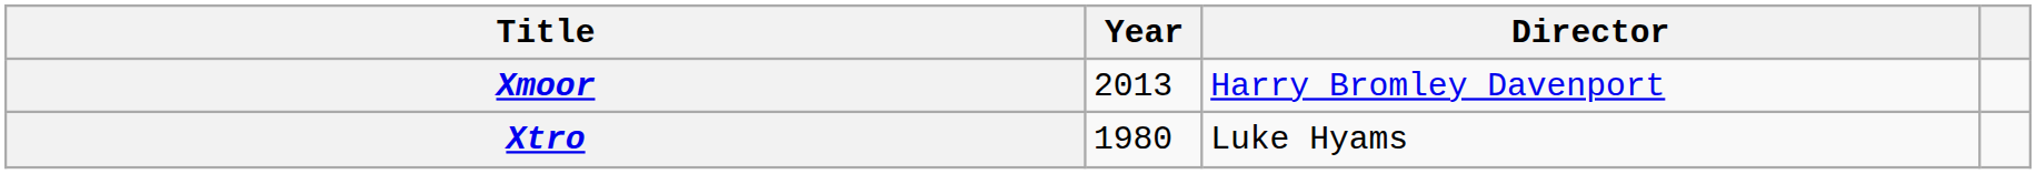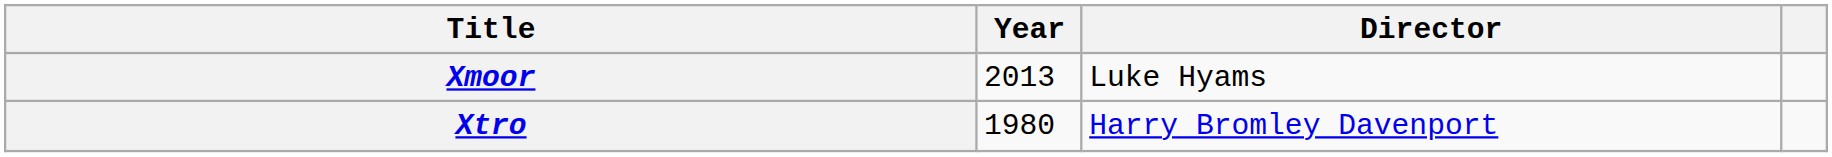Xmoor | Director: Harry Bromley Davenport -> Luke Hyams
Xtro | Director: Luke Hyams -> Harry Bromley Davenport
